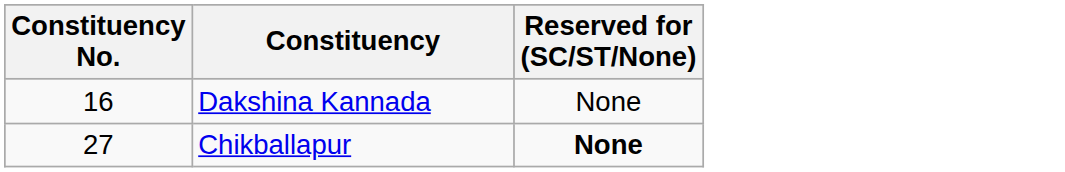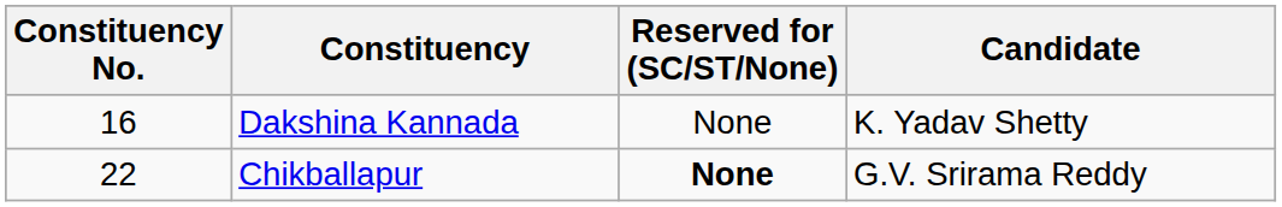+ column: Candidate | K. Yadav Shetty | G.V. Srirama Reddy
Chikballapur | Constituency No.: 27 -> 22
